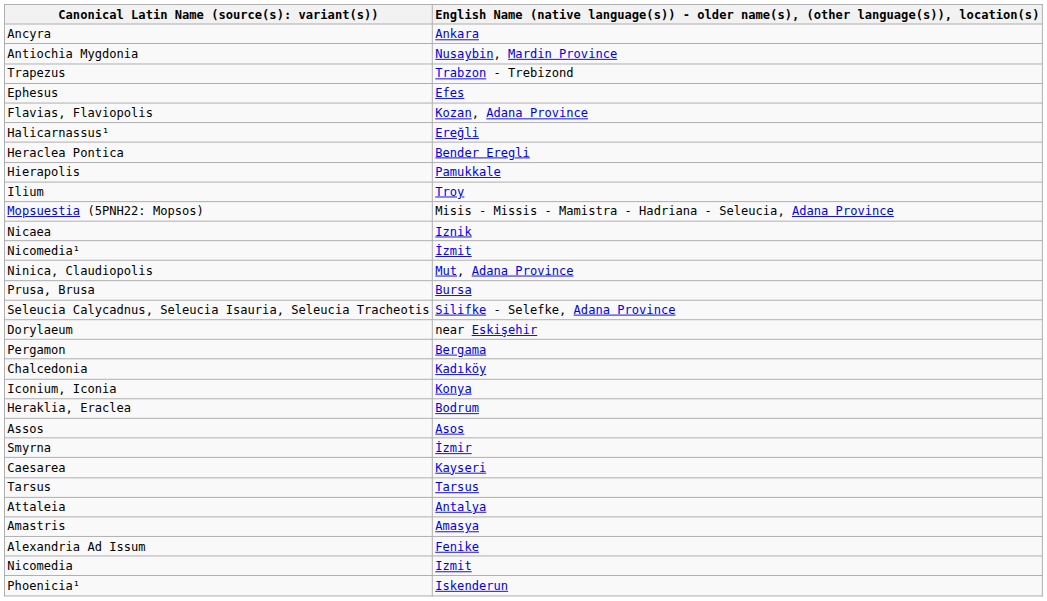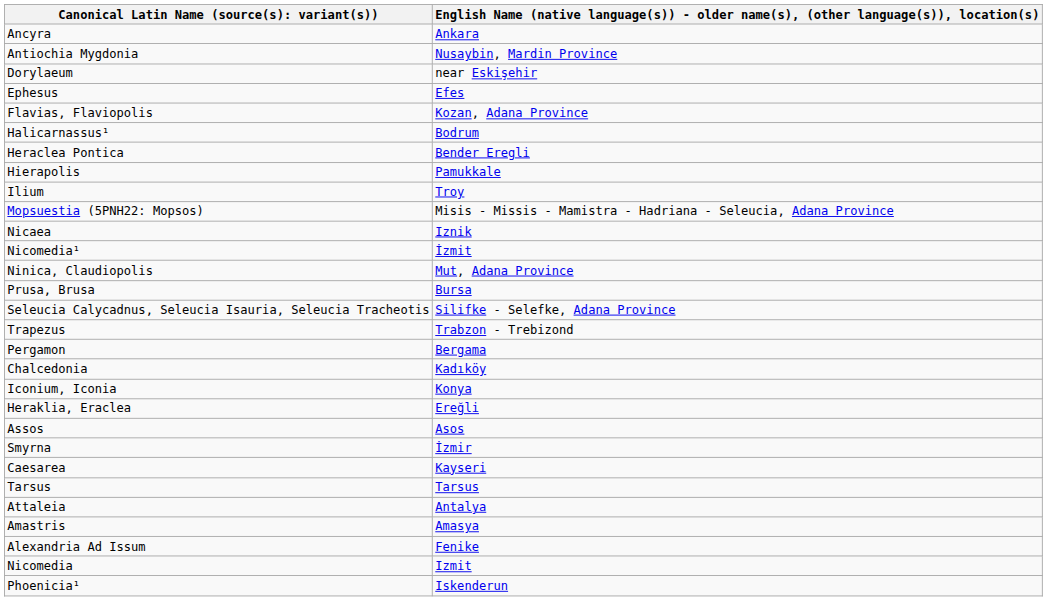rows swapped: Dorylaeum <-> Trapezus
Halicarnassus¹ | column 2: Ereğli -> Bodrum
Heraklia, Eraclea | column 2: Bodrum -> Ereğli
